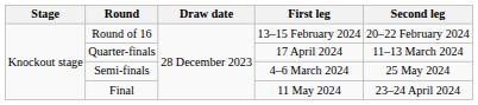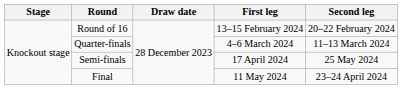Quarter-finals | First leg: 17 April 2024 -> 4–6 March 2024
Semi-finals | First leg: 4–6 March 2024 -> 17 April 2024
